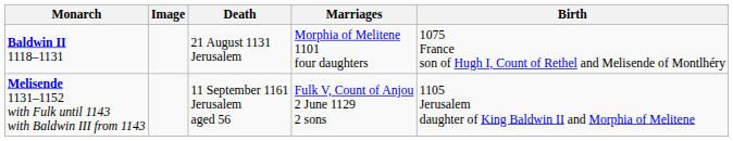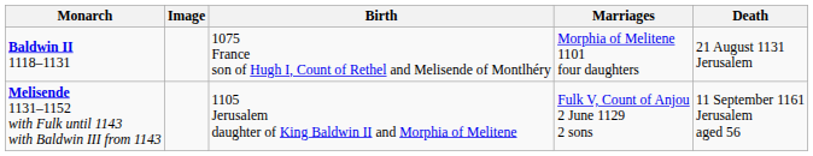columns swapped: Birth <-> Death
